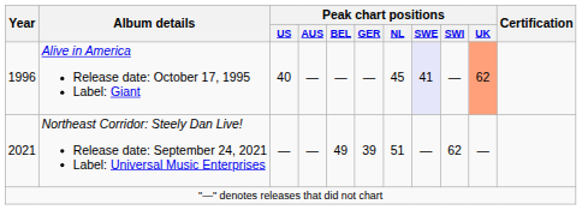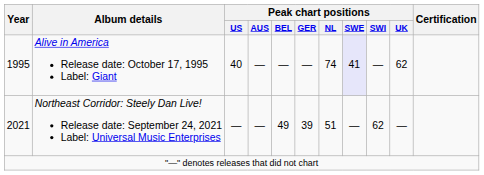Alive in America Release date: October 17, 1995 Label: Giant | Year: 1996 -> 1995
Alive in America Release date: October 17, 1995 Label: Giant | Peak chart positions / NL: 45 -> 74
Alive in America Release date: October 17, 1995 Label: Giant | Peak chart positions / UK: lightsalmon background -> no background
